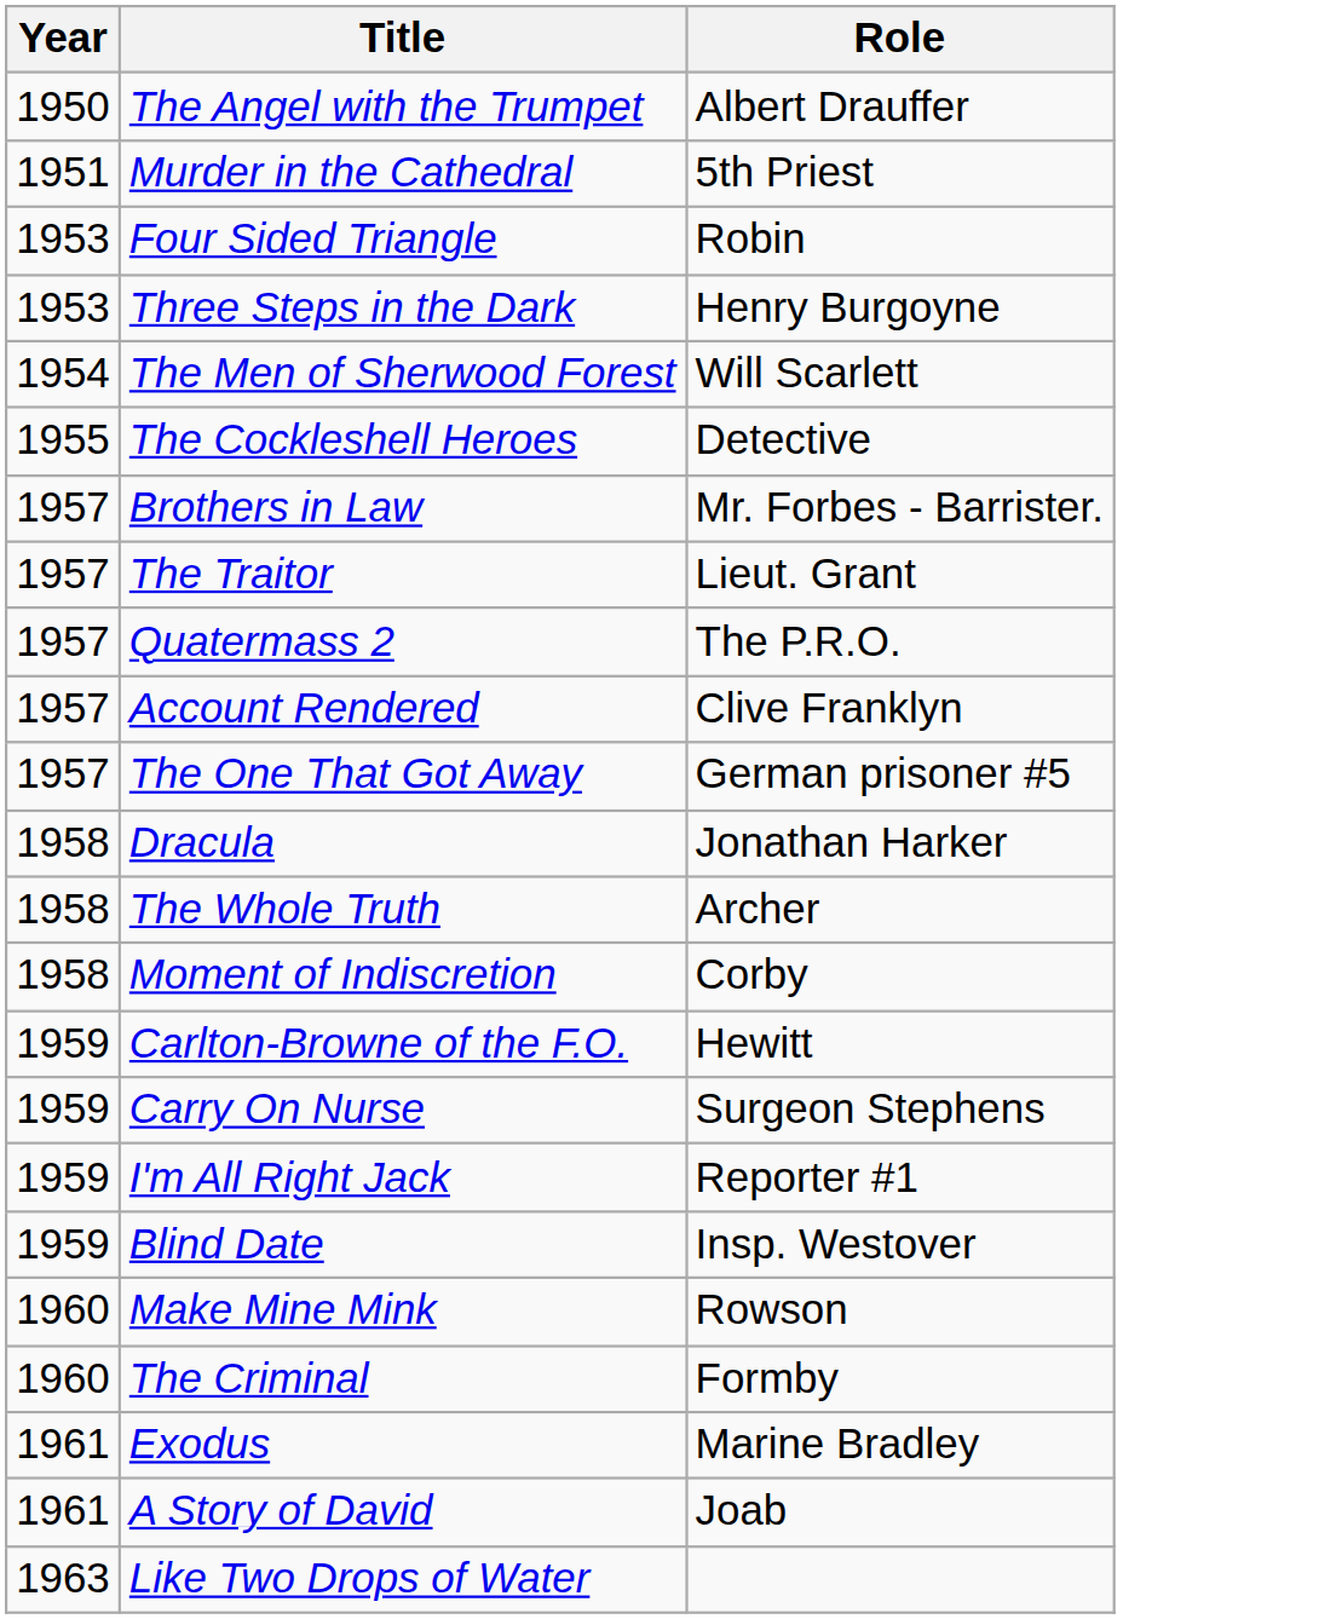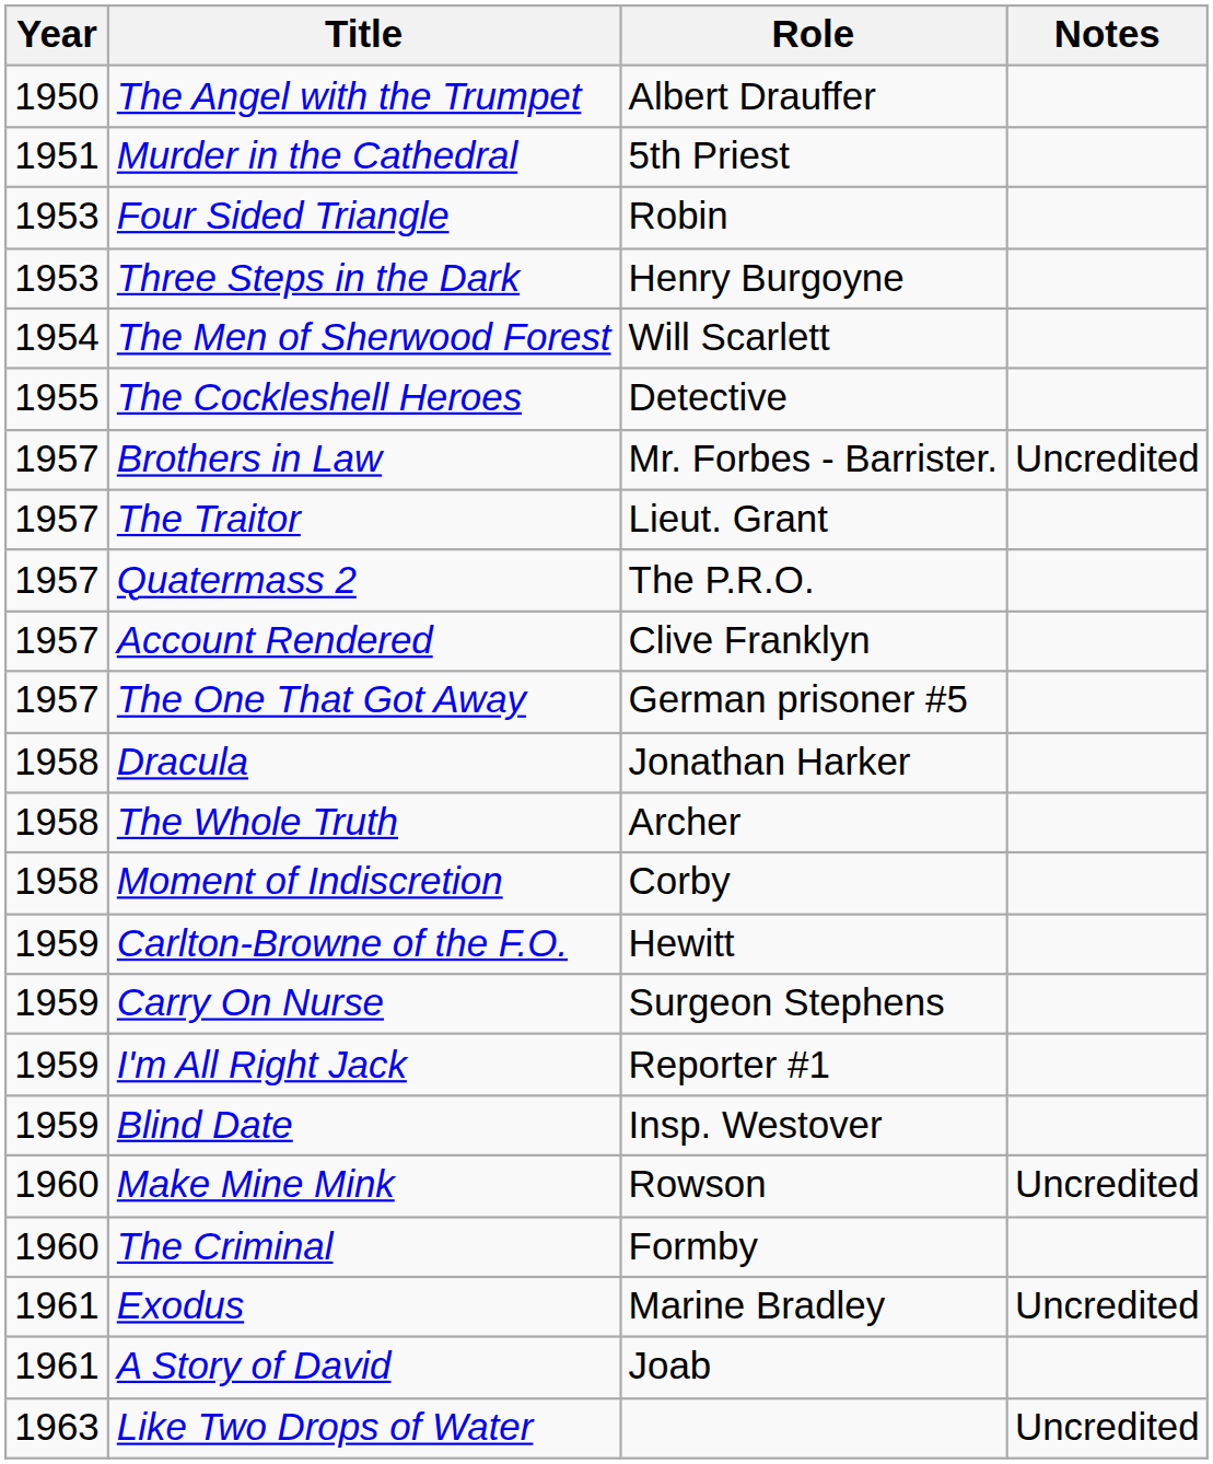+ column: Notes | Uncredited | Uncredited | Uncredited | Uncredited
